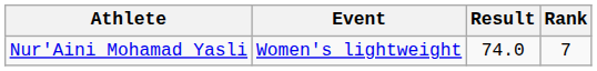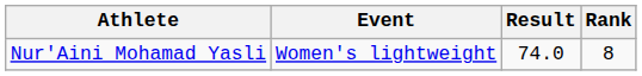Nur'Aini Mohamad Yasli | Rank: 7 -> 8
